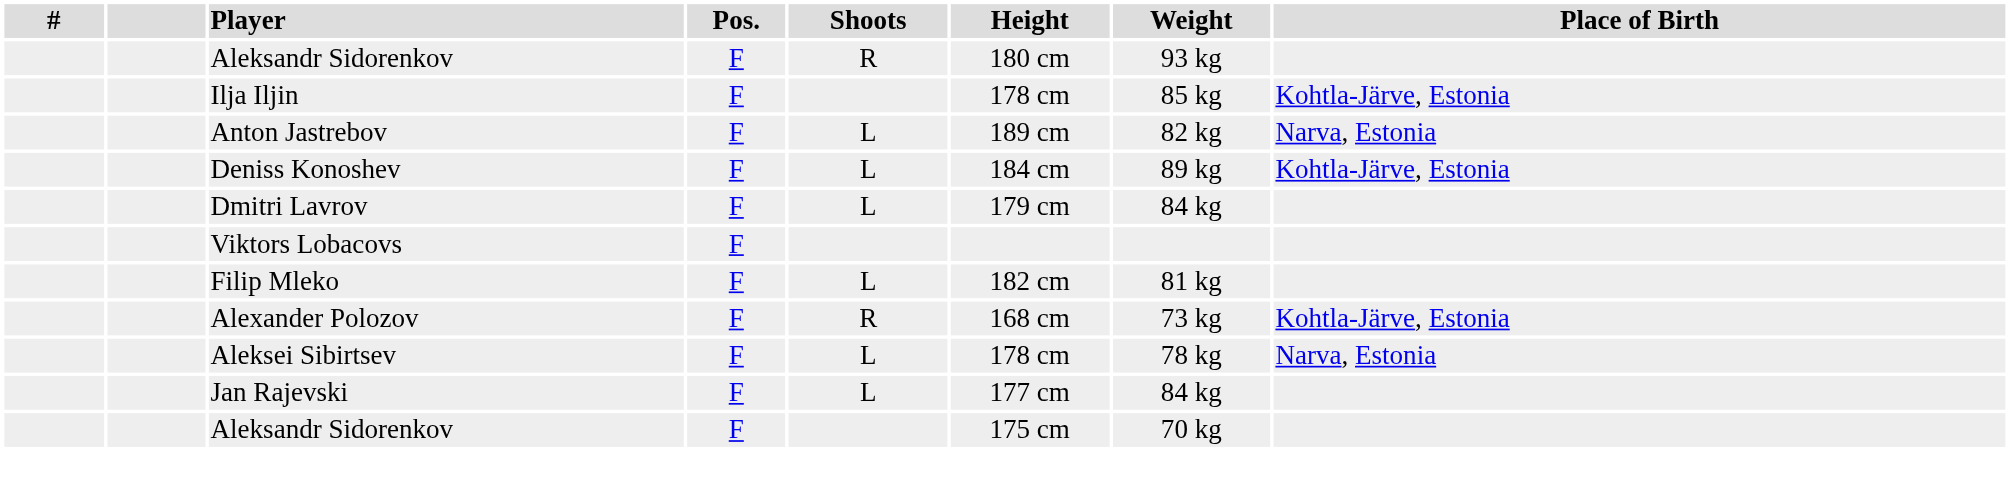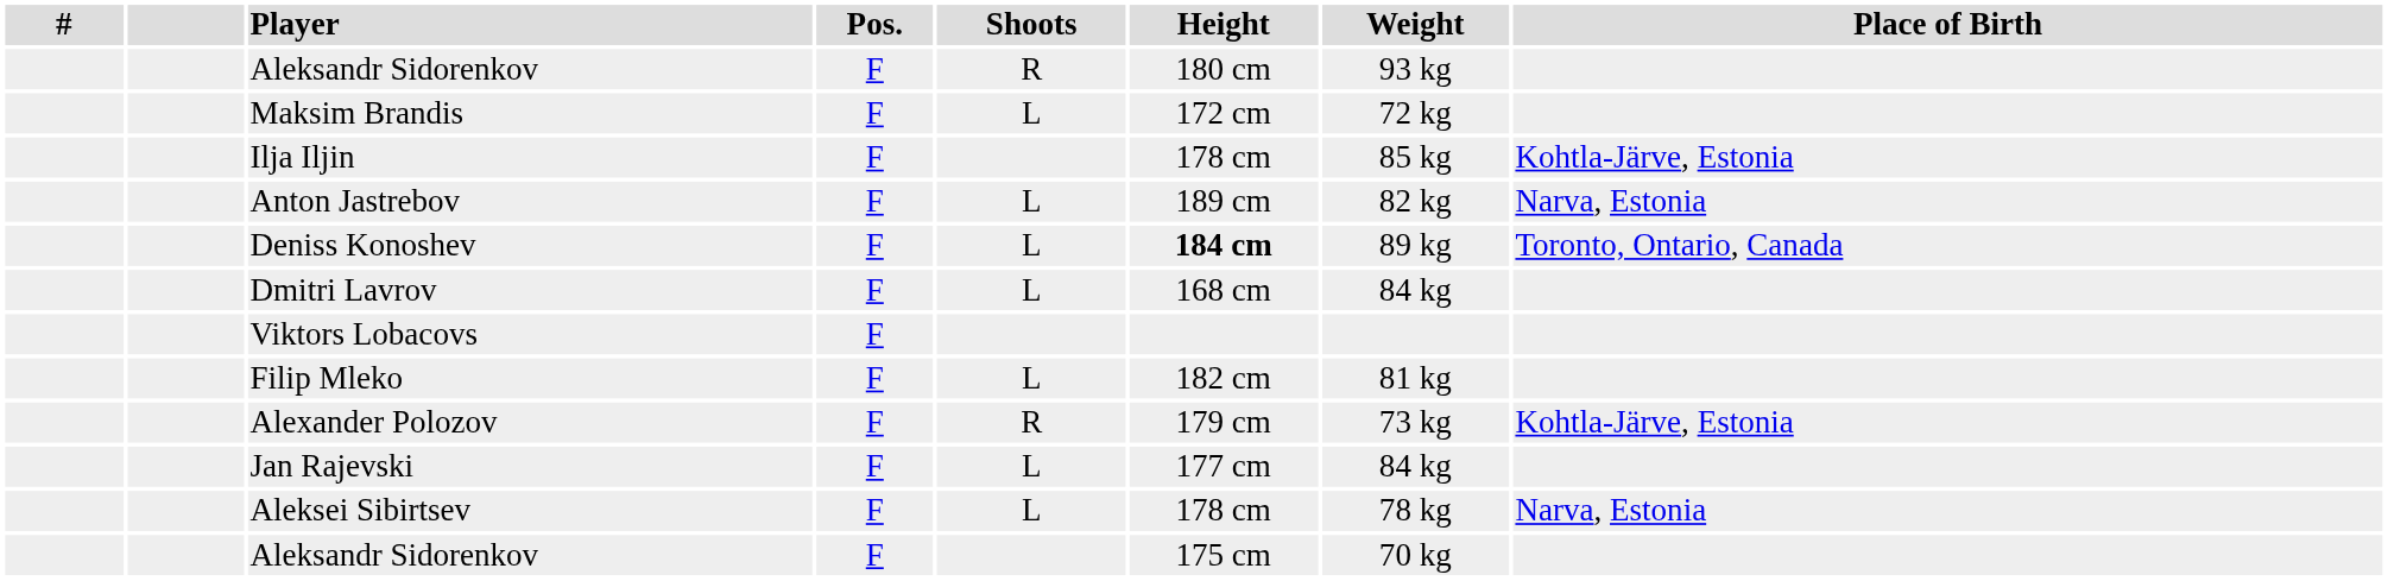+ row: Maksim Brandis | F | L | 172 cm | 72 kg
Deniss Konoshev | Height: normal -> bold
Deniss Konoshev | Place of Birth: Kohtla-Järve, Estonia -> Toronto, Ontario, Canada
Dmitri Lavrov | Height: 179 cm -> 168 cm
Alexander Polozov | Height: 168 cm -> 179 cm
rows swapped: Jan Rajevski <-> Aleksei Sibirtsev
